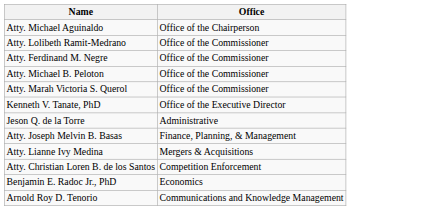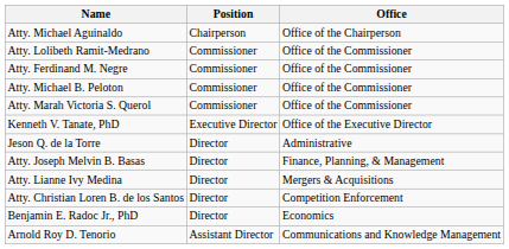+ column: Position | Chairperson | Commissioner | Commissioner | Commissioner | Commissioner | Executive Director | Director | Director | Director | Director | Director | Assistant Director
